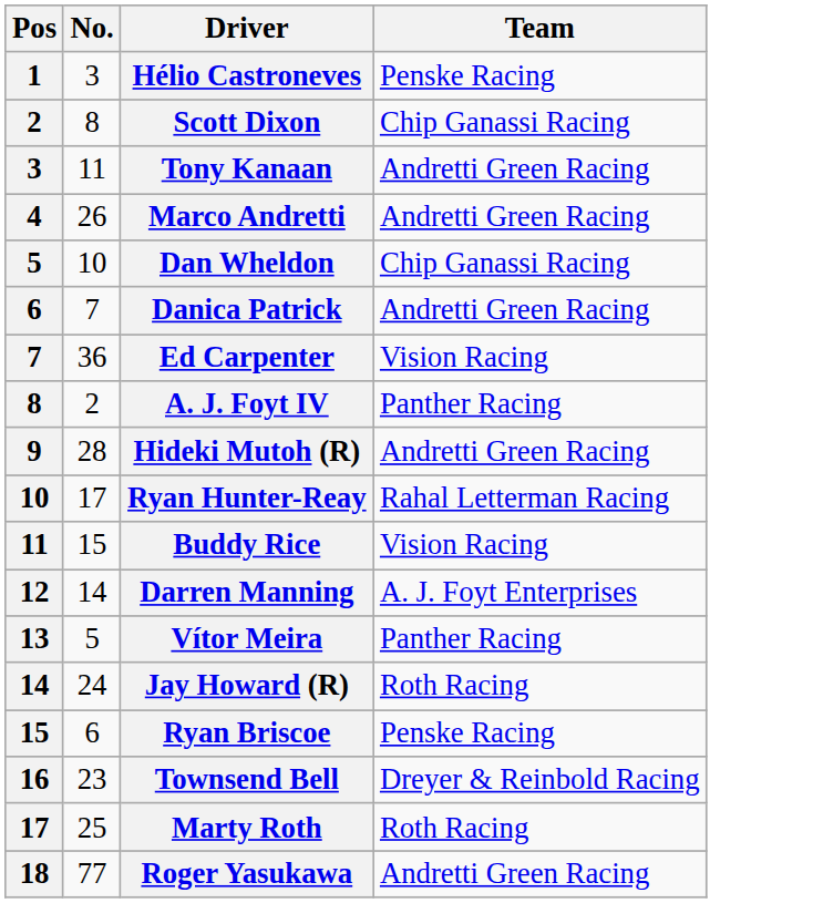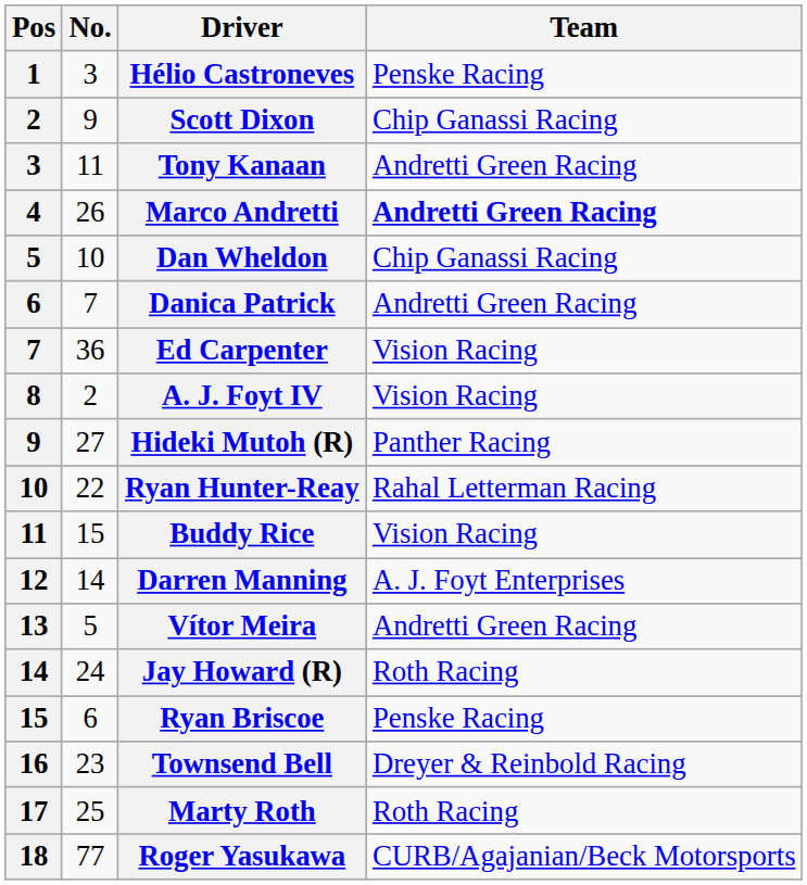Scott Dixon | No.: 8 -> 9
Marco Andretti | Team: normal -> bold
A. J. Foyt IV | Team: Panther Racing -> Vision Racing
Hideki Mutoh (R) | No.: 28 -> 27
Hideki Mutoh (R) | Team: Andretti Green Racing -> Panther Racing
Ryan Hunter-Reay | No.: 17 -> 22
Vítor Meira | Team: Panther Racing -> Andretti Green Racing
Roger Yasukawa | Team: Andretti Green Racing -> CURB/Agajanian/Beck Motorsports
